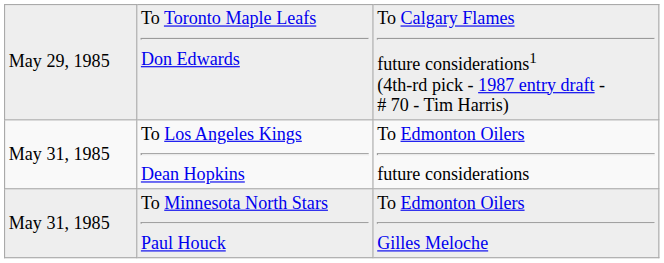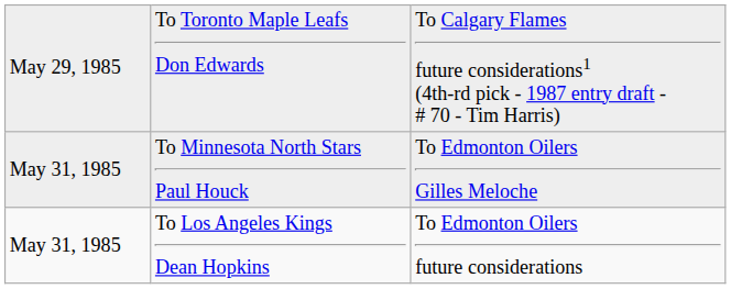rows swapped: To Los Angeles Kings Dean Hopkins <-> To Minnesota North Stars Paul Houck
